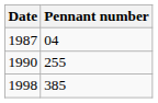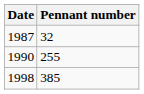1987 | Pennant number: 04 -> 32
